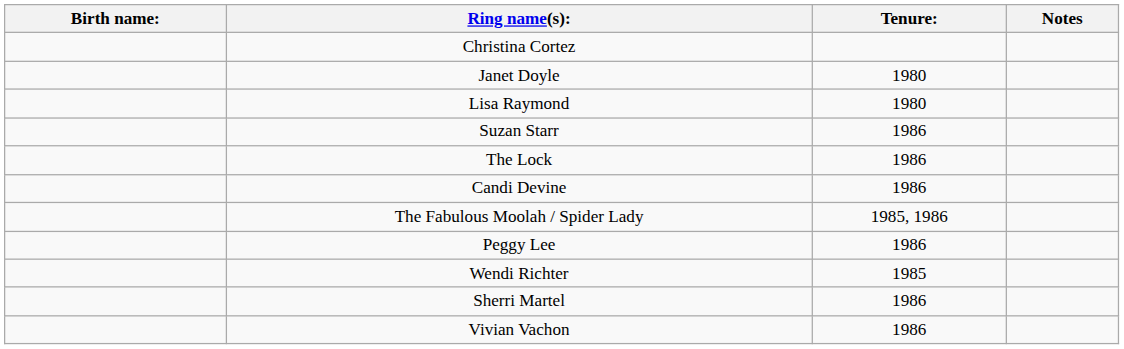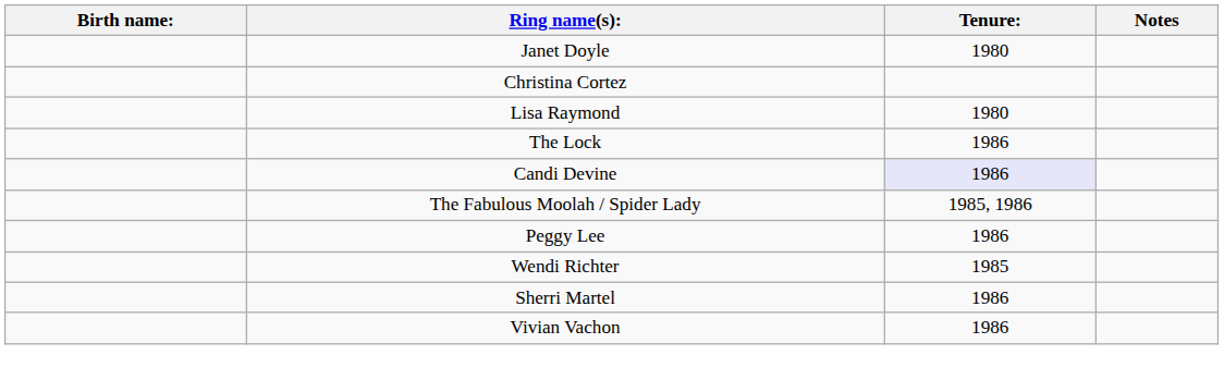rows swapped: Christina Cortez <-> Janet Doyle
- row: Suzan Starr | 1986
Candi Devine | Tenure:: no background -> lavender background
